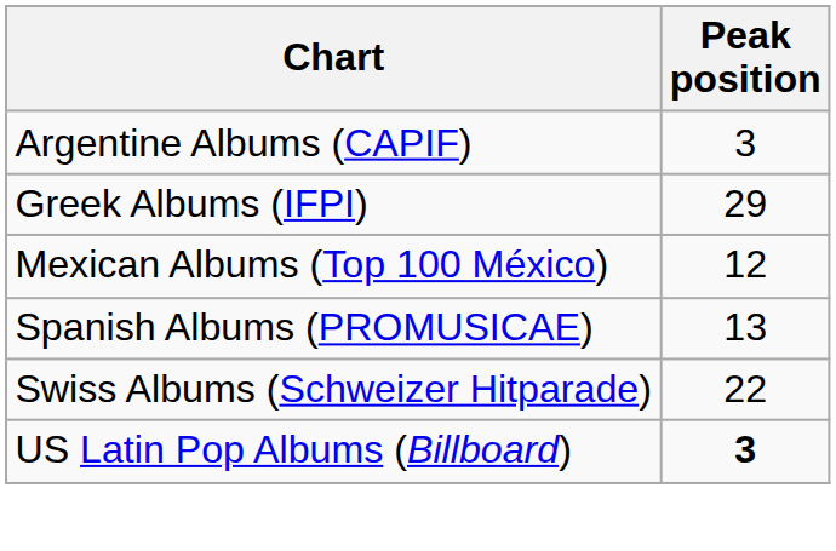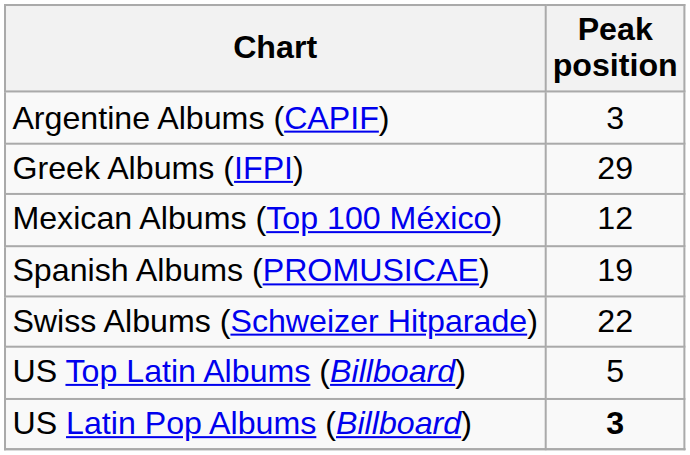Spanish Albums (PROMUSICAE) | Peak position: 13 -> 19
+ row: US Top Latin Albums (Billboard) | 5
